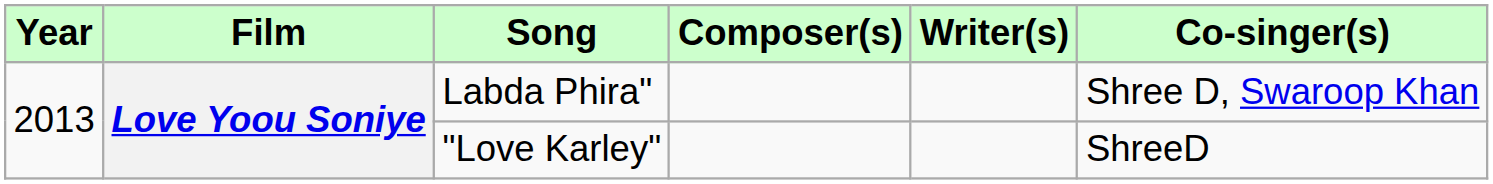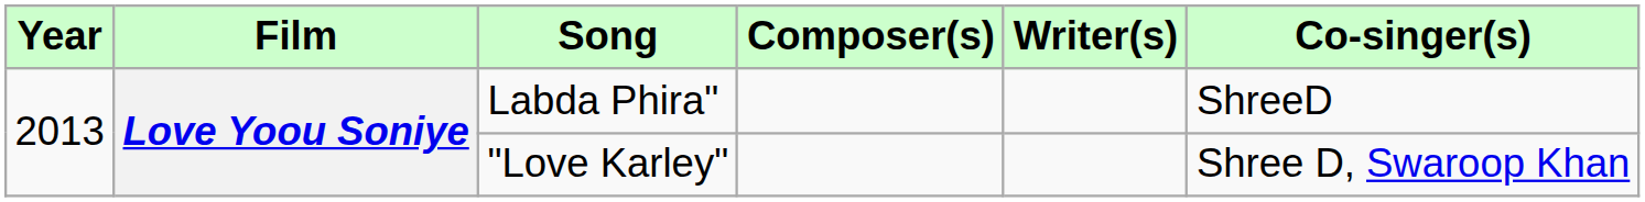Labda Phira" | Co-singer(s): Shree D, Swaroop Khan -> ShreeD
"Love Karley" | Co-singer(s): ShreeD -> Shree D, Swaroop Khan
